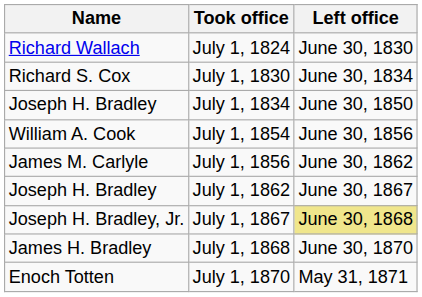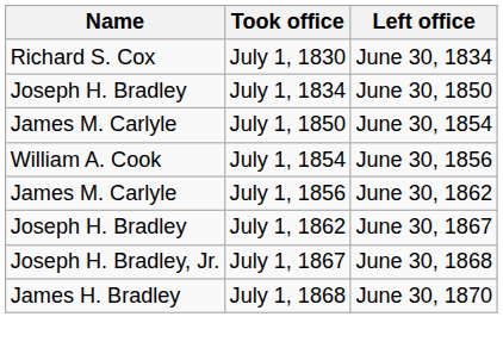- row: Richard Wallach | July 1, 1824 | June 30, 1830
+ row: James M. Carlyle | July 1, 1850 | June 30, 1854
July 1, 1867 | Left office: khaki background -> no background
- row: Enoch Totten | July 1, 1870 | May 31, 1871
